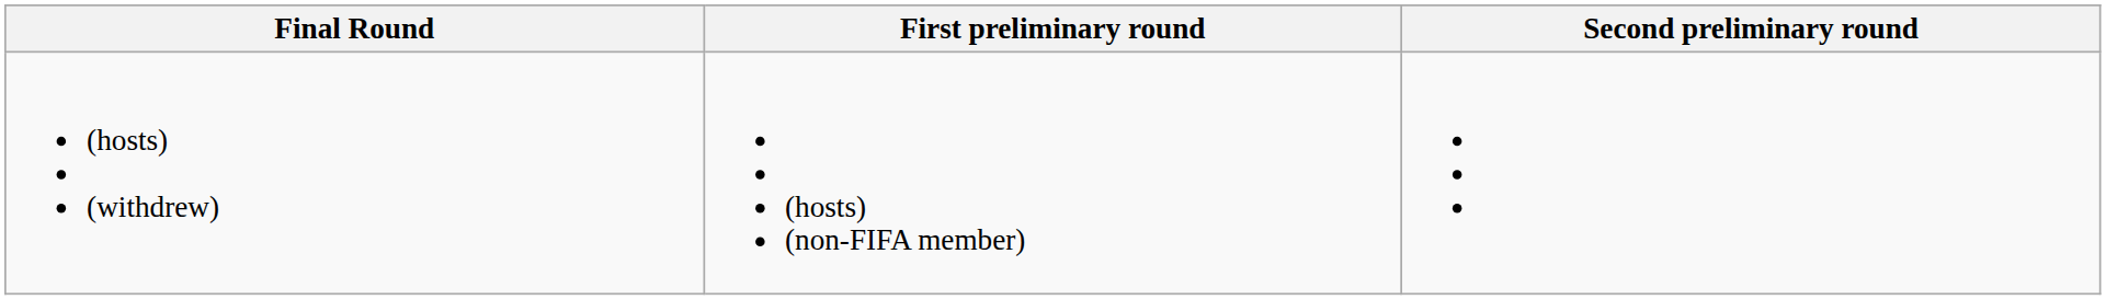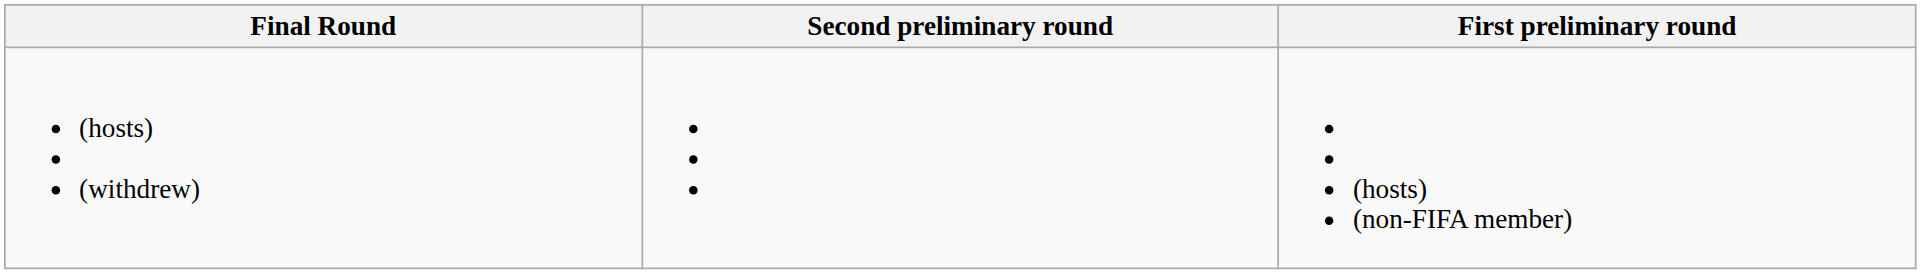columns swapped: Second preliminary round <-> First preliminary round
